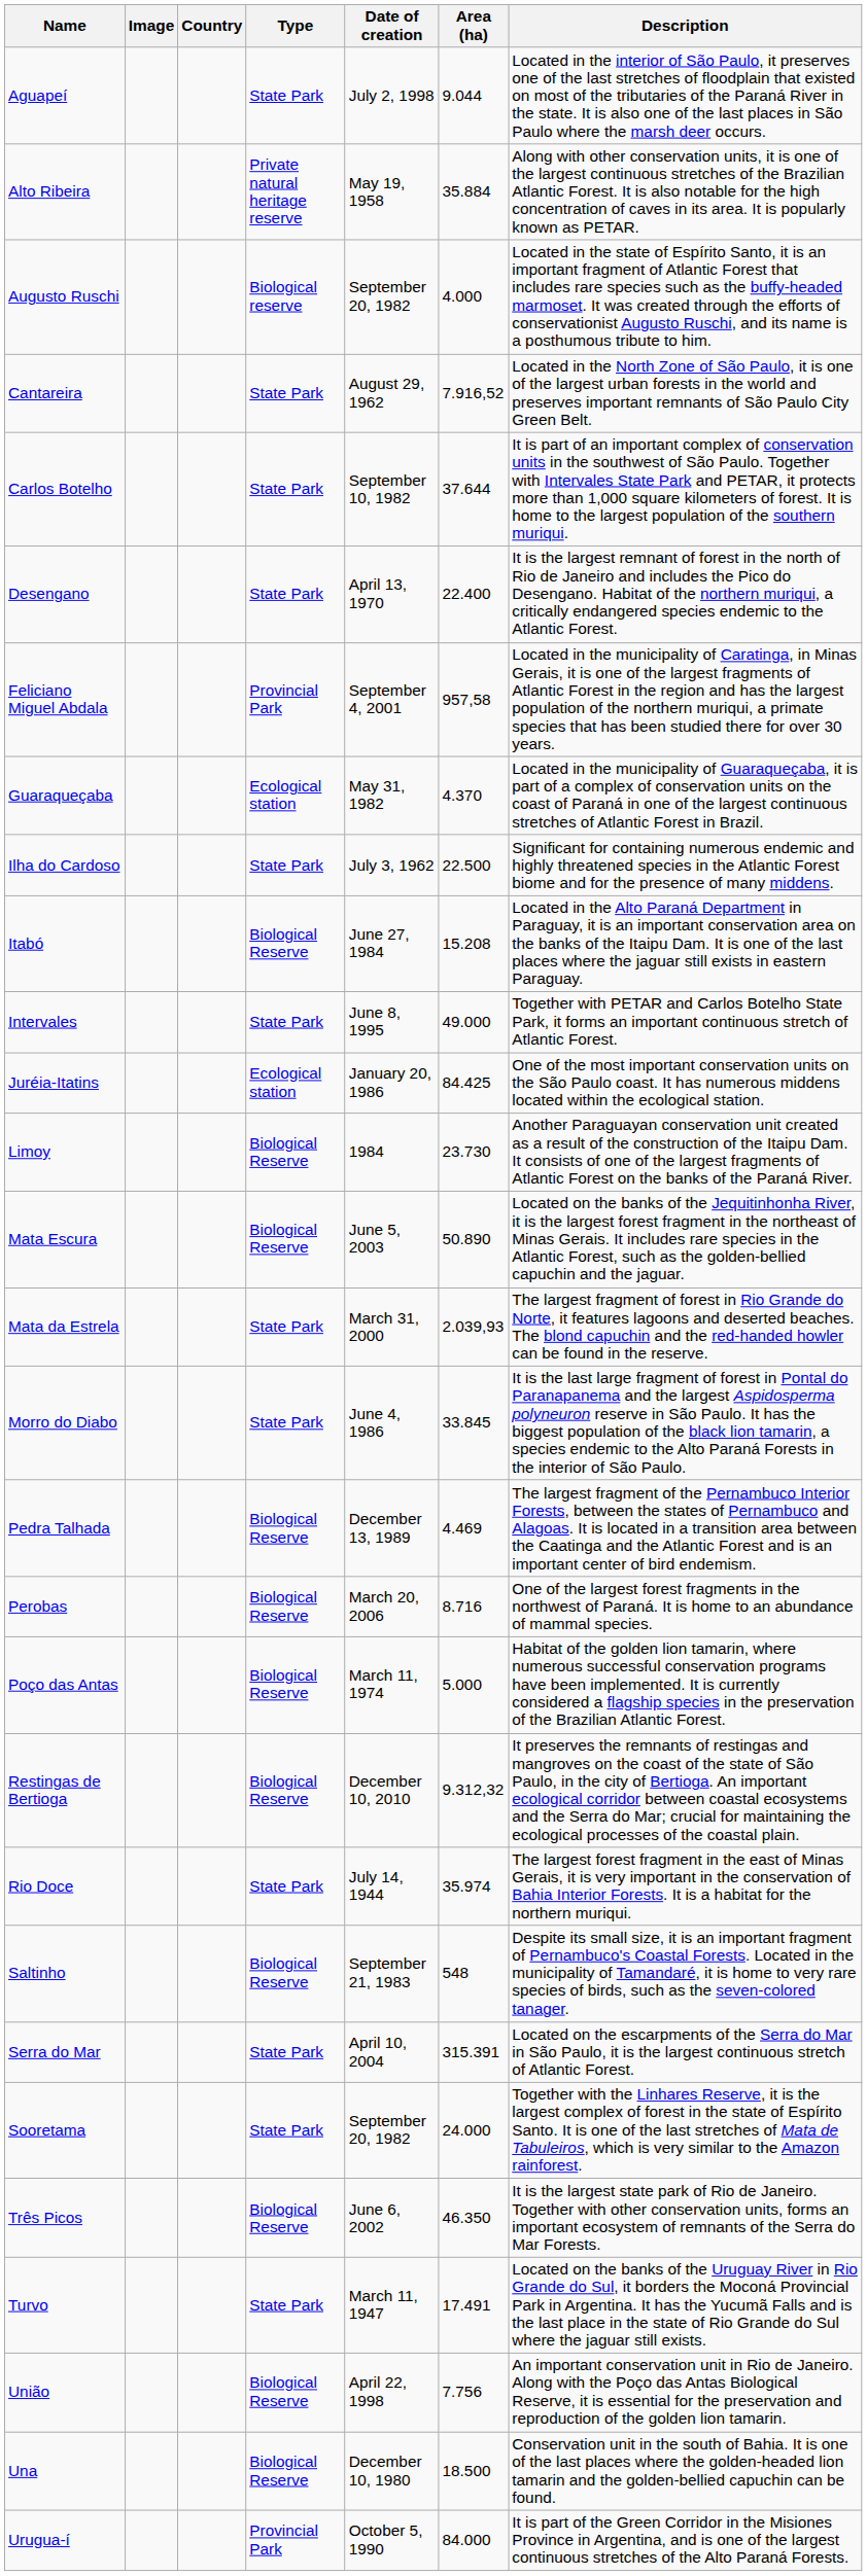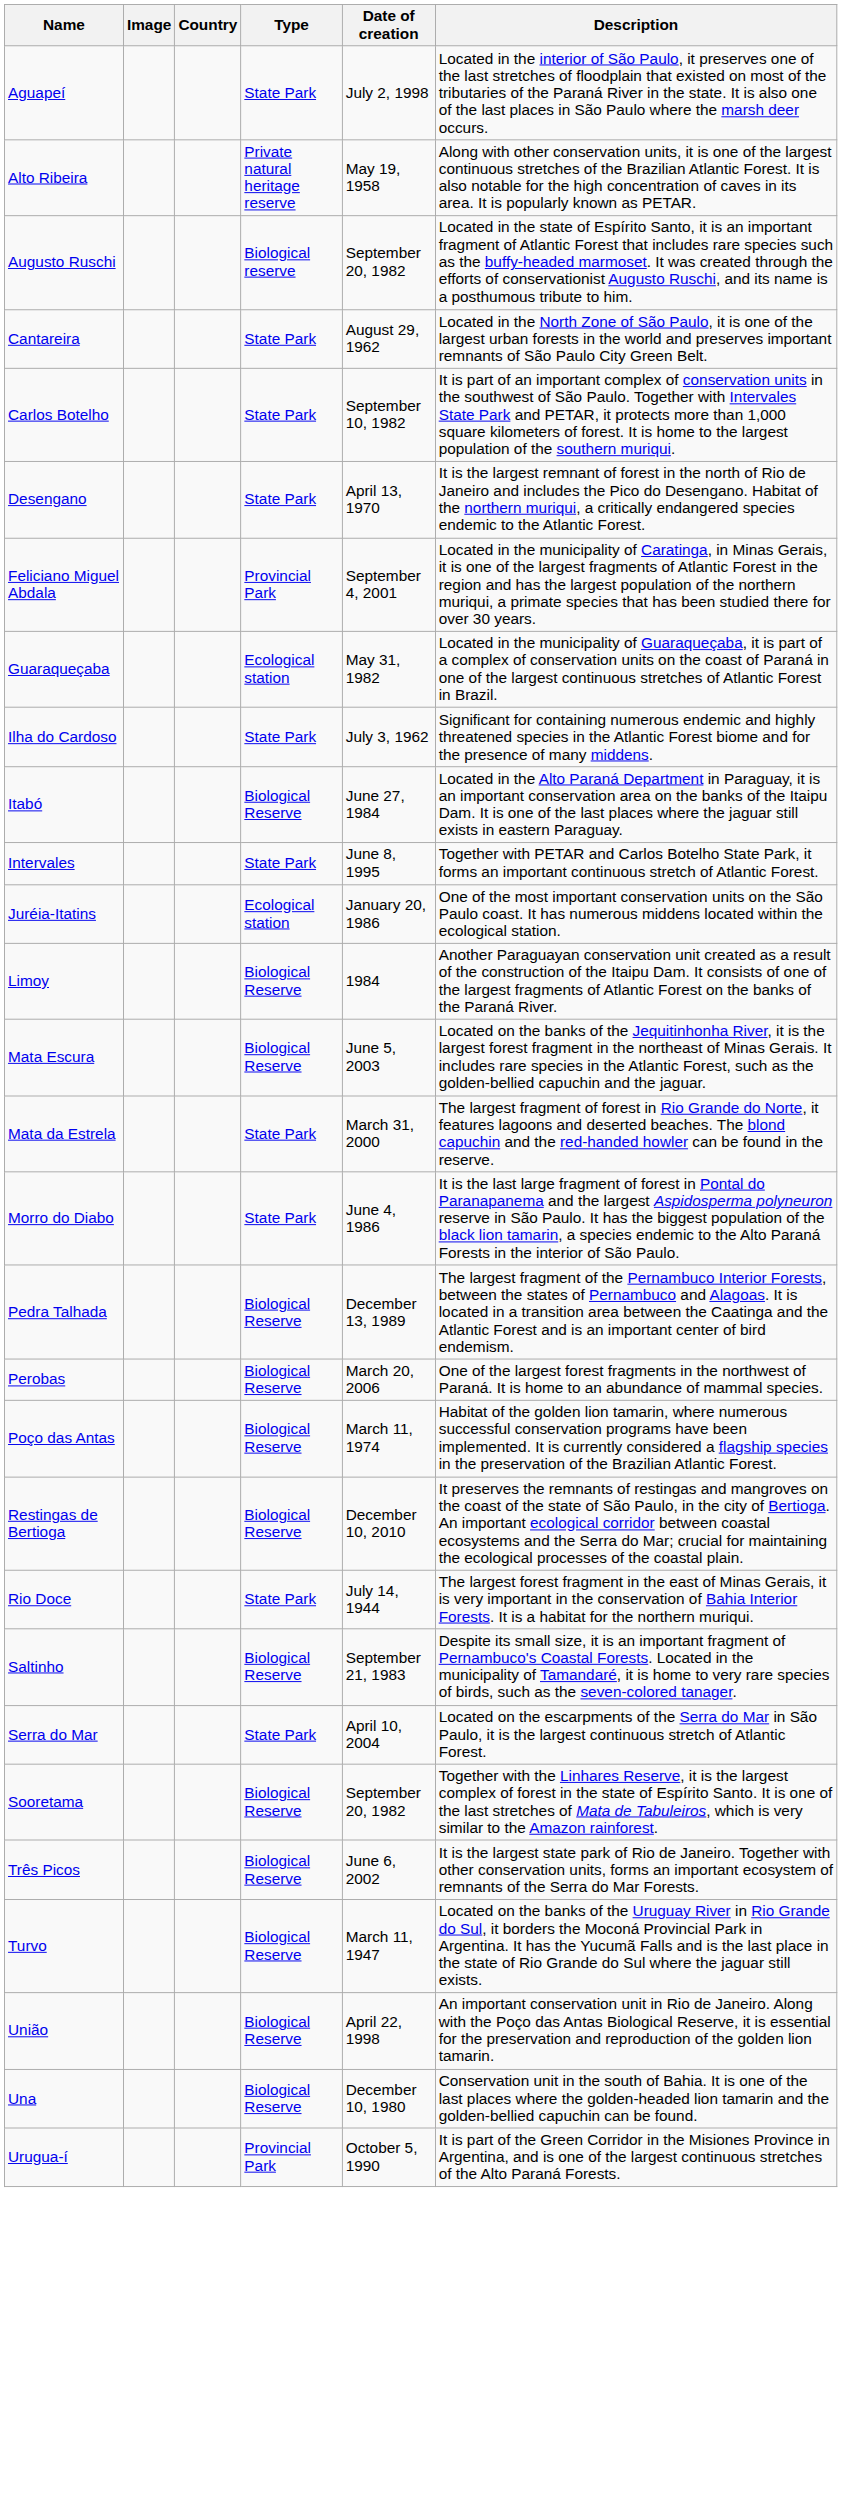- column: Area (ha) | 9.044 | 35.884 | 4.000 | 7.916,52 | 37.644 | 22.400 | 957,58 | 4.370 | 22.500 | 15.208 | 49.000 | 84.425 | 23.730 | 50.890 | 2.039,93 | 33.845 | 4.469 | 8.716 | 5.000 | 9.312,32 | 35.974 | 548 | 315.391 | 24.000 | 46.350 | 17.491 | 7.756 | 18.500 | 84.000
Sooretama | Type: State Park -> Biological Reserve
Turvo | Type: State Park -> Biological Reserve
